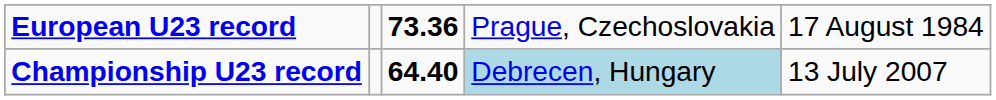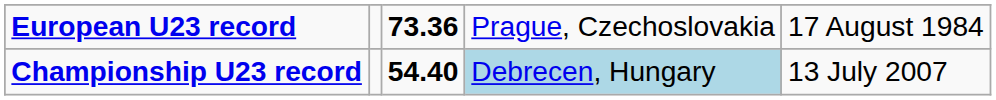Championship U23 record | column 3: 64.40 -> 54.40
